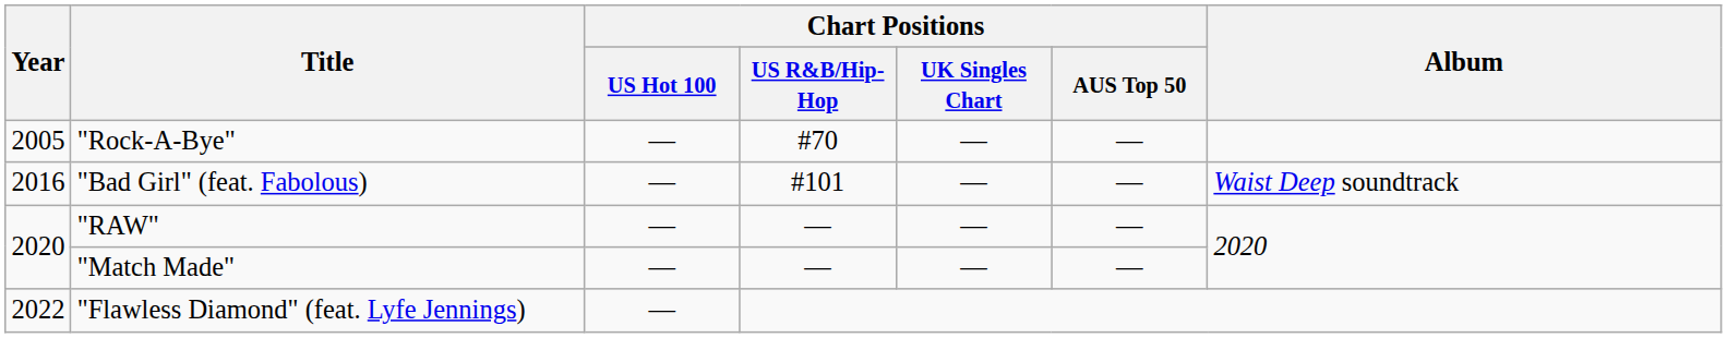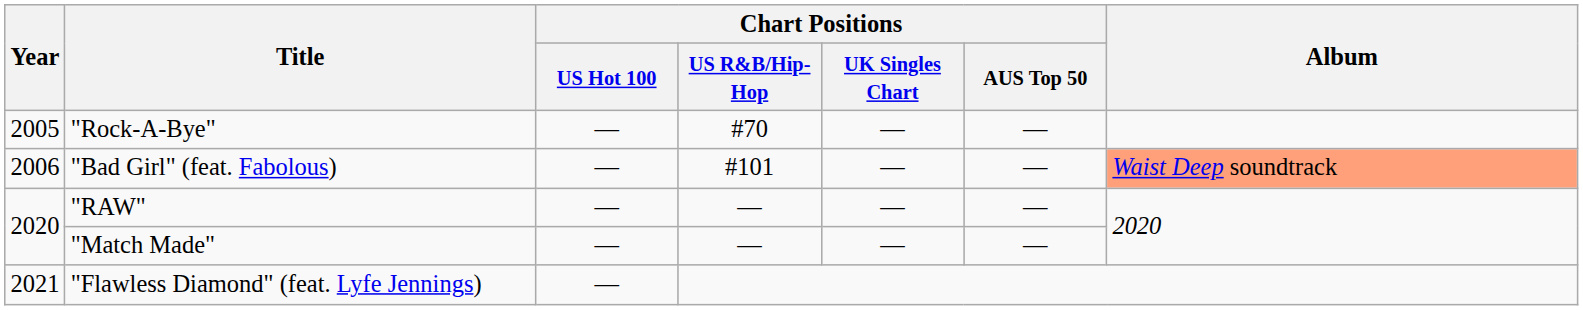"Bad Girl" (feat. Fabolous) | Year: 2016 -> 2006
"Bad Girl" (feat. Fabolous) | Album: no background -> lightsalmon background
"Flawless Diamond" (feat. Lyfe Jennings) | Year: 2022 -> 2021
